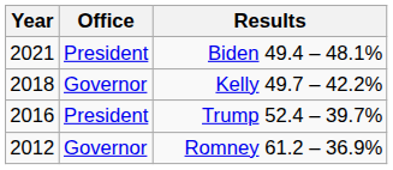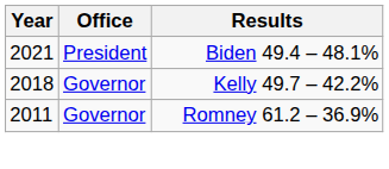- row: 2016 | President | Trump 52.4 – 39.7%
Romney 61.2 – 36.9% | Year: 2012 -> 2011
